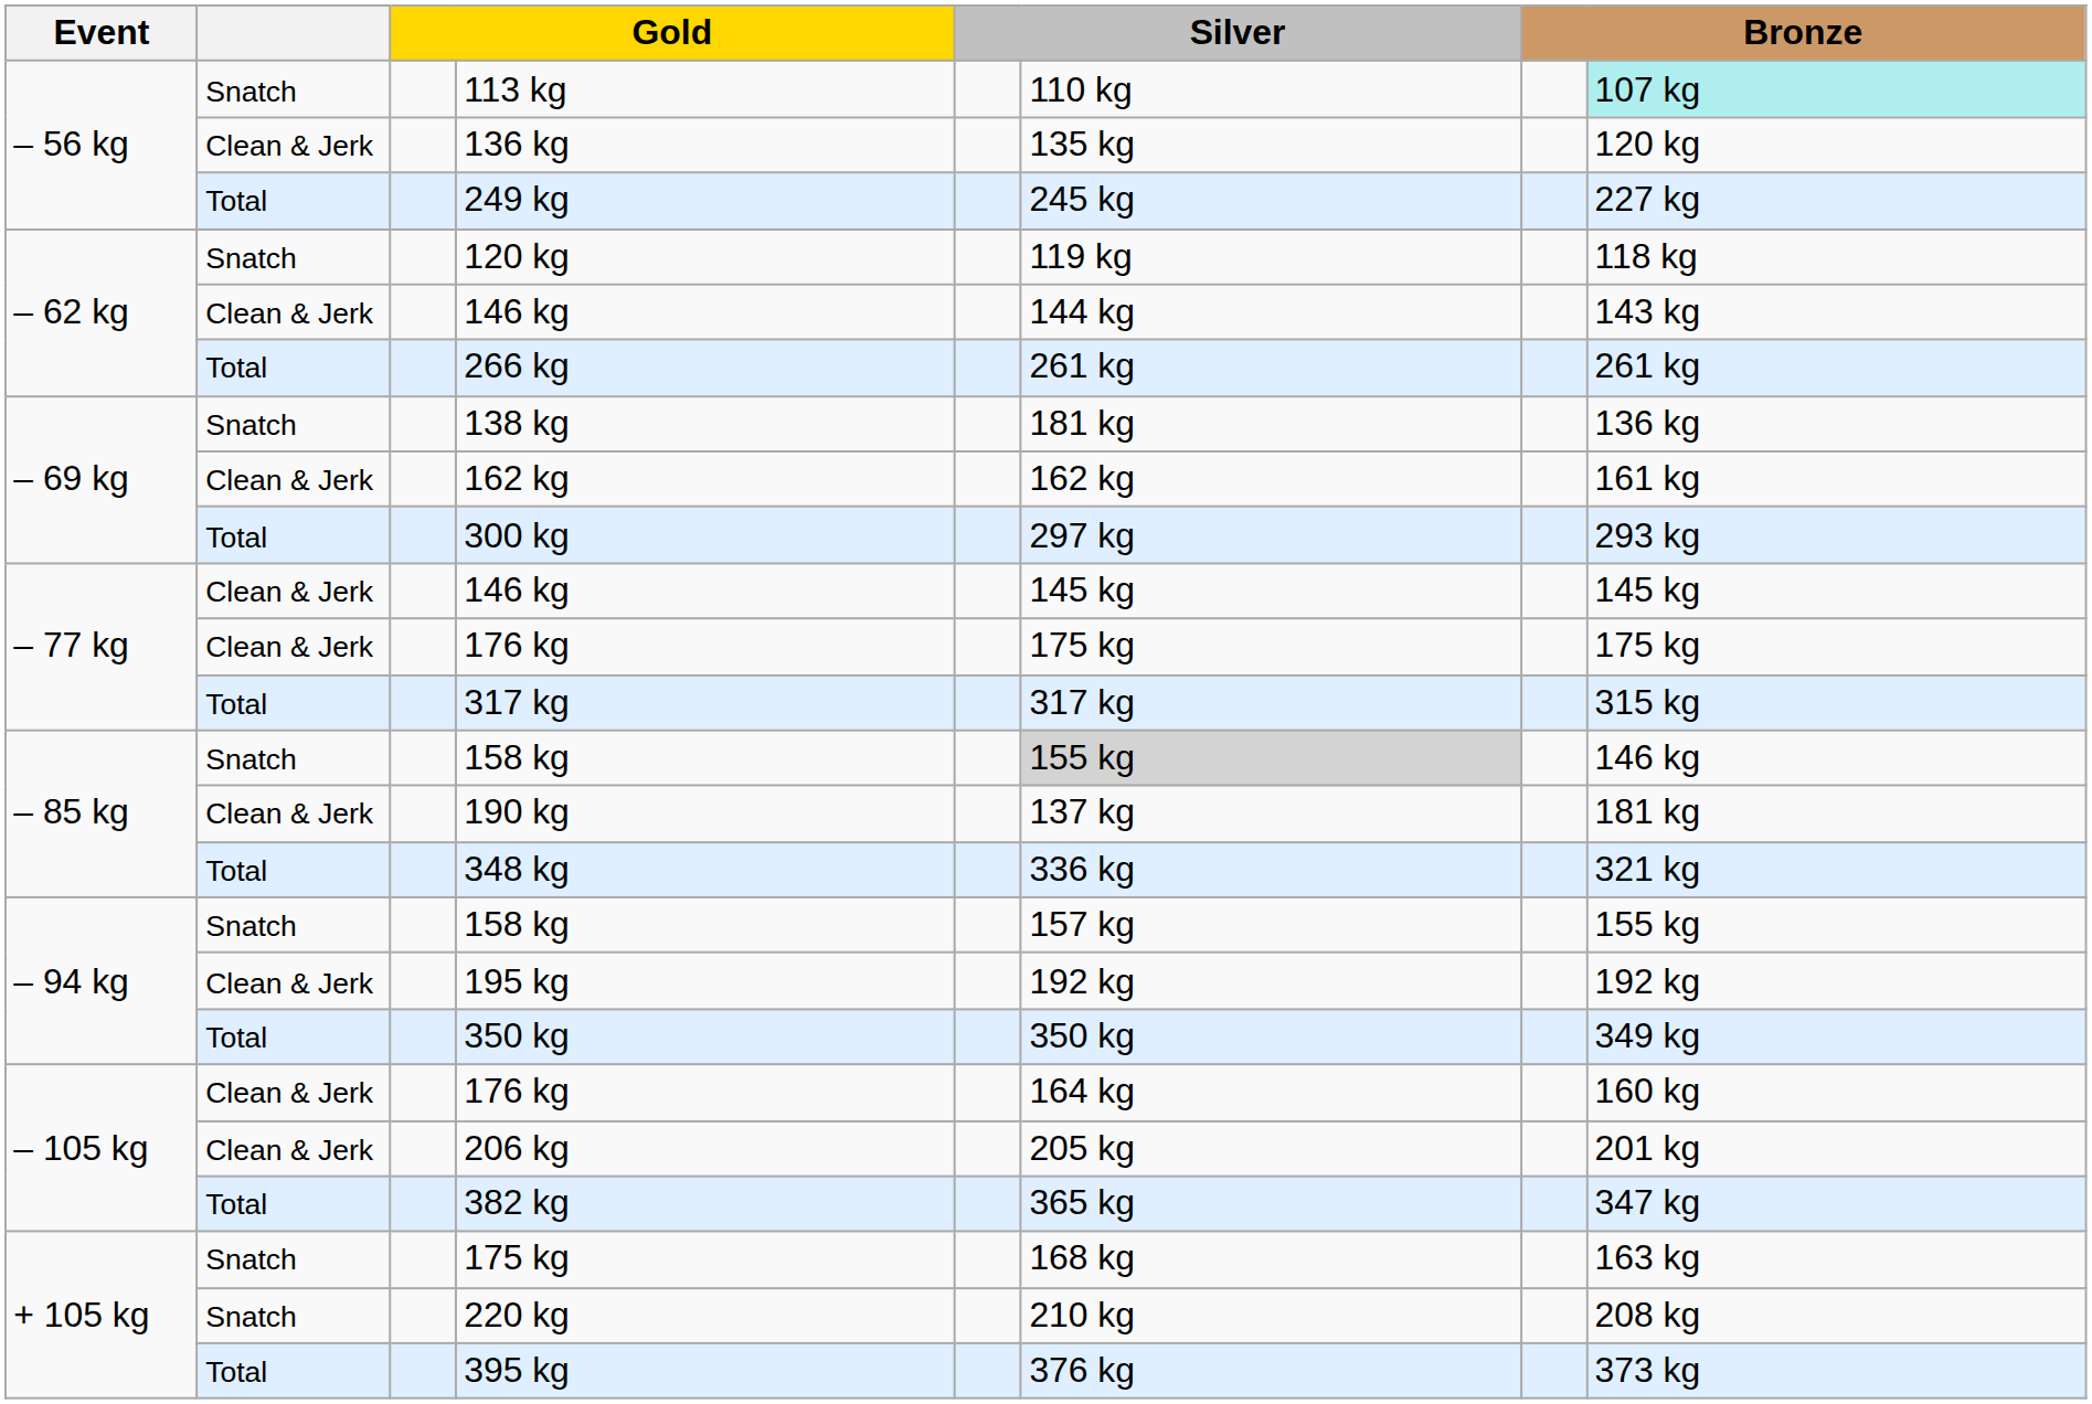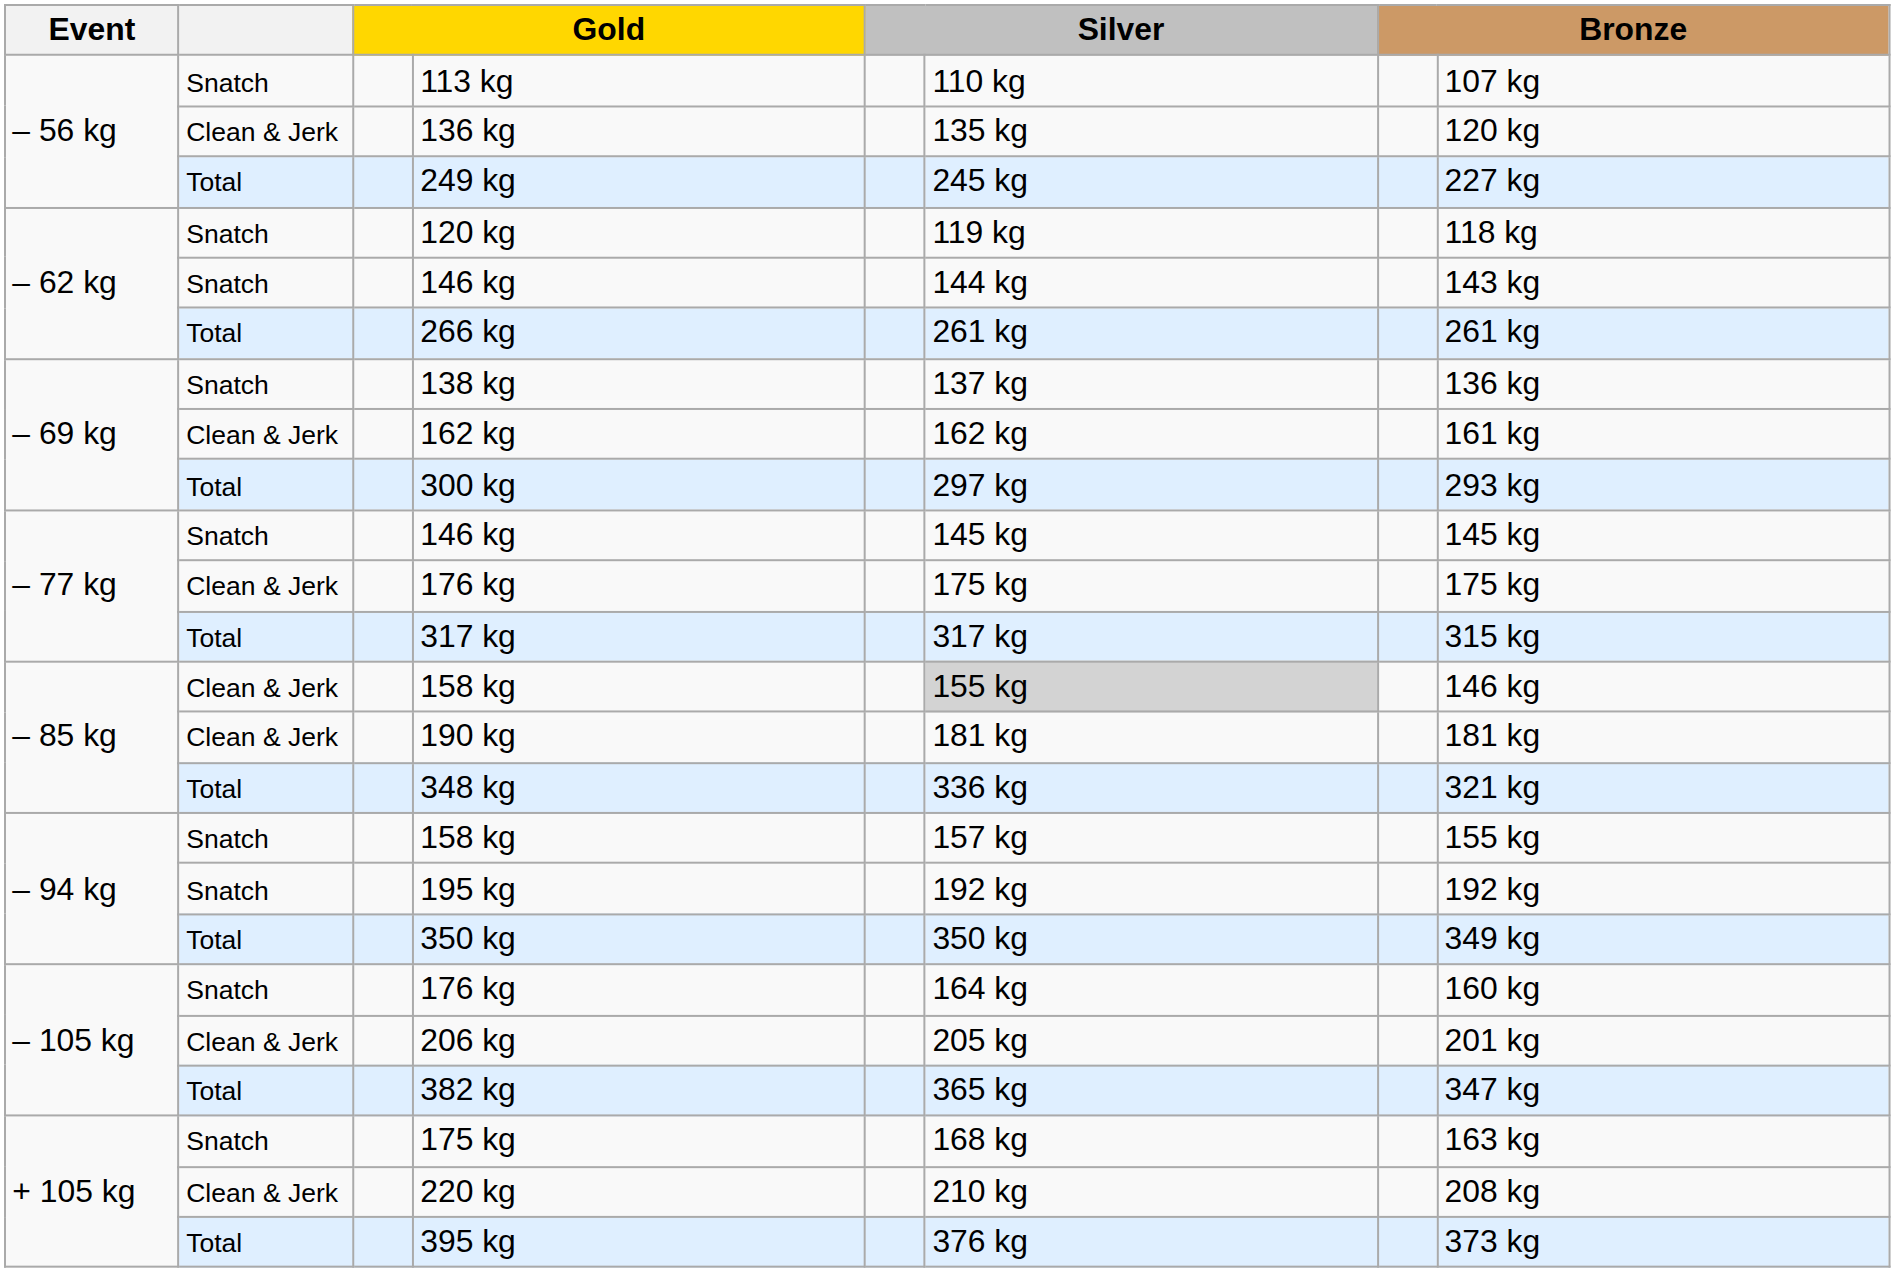113 kg | column 8: paleturquoise background -> no background
– 62 kg / 146 kg | column 2: Clean & Jerk -> Snatch
138 kg | column 6: 181 kg -> 137 kg
– 77 kg / 146 kg | column 2: Clean & Jerk -> Snatch
– 85 kg / 158 kg | column 2: Snatch -> Clean & Jerk
190 kg | column 6: 137 kg -> 181 kg
195 kg | column 2: Clean & Jerk -> Snatch
– 105 kg / 176 kg | column 2: Clean & Jerk -> Snatch
220 kg | column 2: Snatch -> Clean & Jerk
